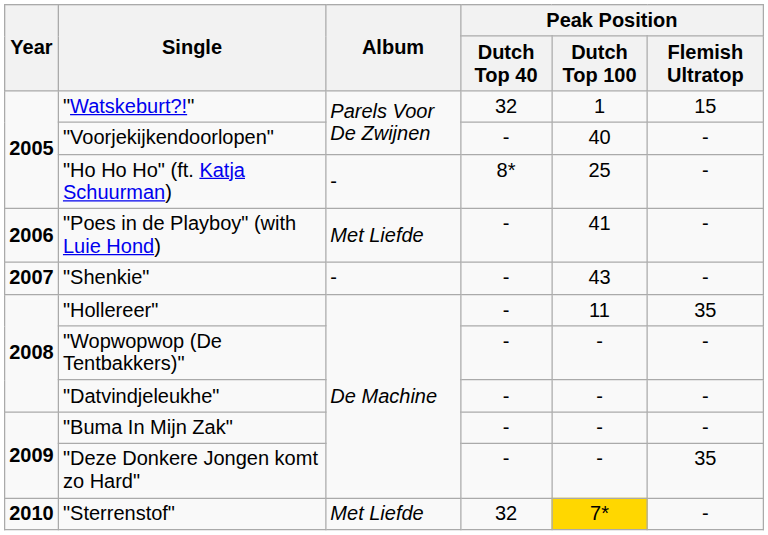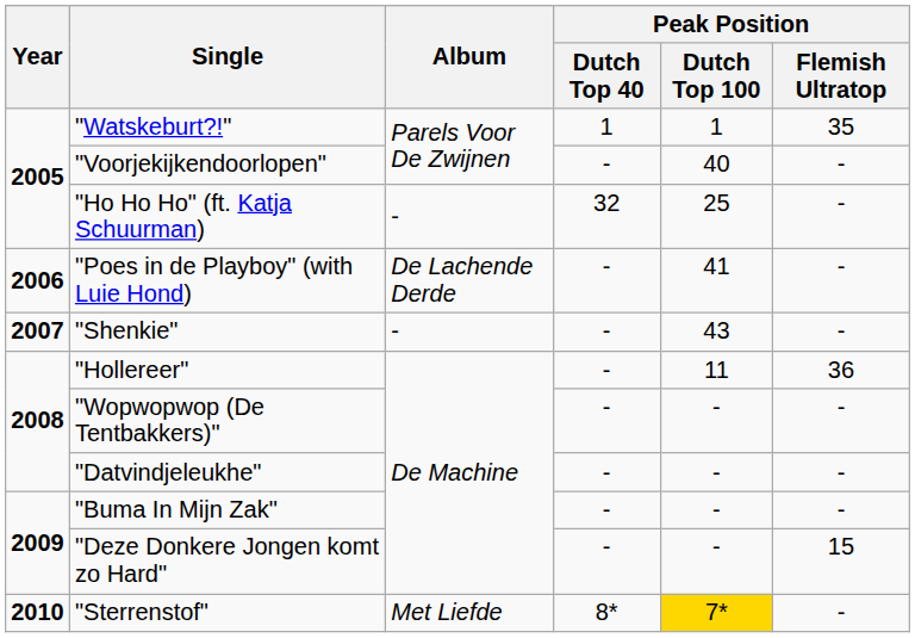"Watskeburt?!" | Peak Position / Dutch Top 40: 32 -> 1
"Watskeburt?!" | Peak Position / Flemish Ultratop: 15 -> 35
"Ho Ho Ho" (ft. Katja Schuurman) | Peak Position / Dutch Top 40: 8* -> 32
"Poes in de Playboy" (with Luie Hond) | Album: Met Liefde -> De Lachende Derde
"Hollereer" | Peak Position / Flemish Ultratop: 35 -> 36
"Deze Donkere Jongen komt zo Hard" | Peak Position / Flemish Ultratop: 35 -> 15
"Sterrenstof" | Peak Position / Dutch Top 40: 32 -> 8*
